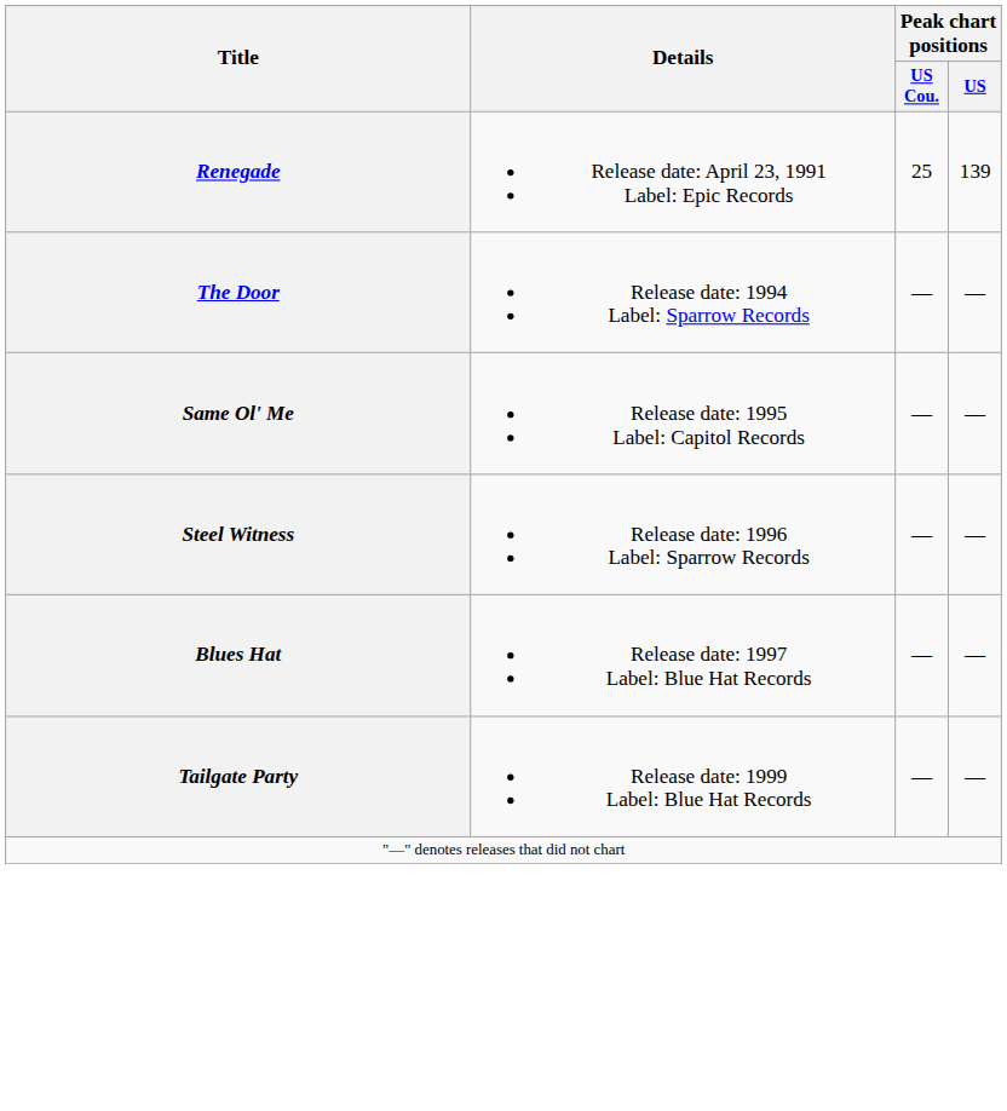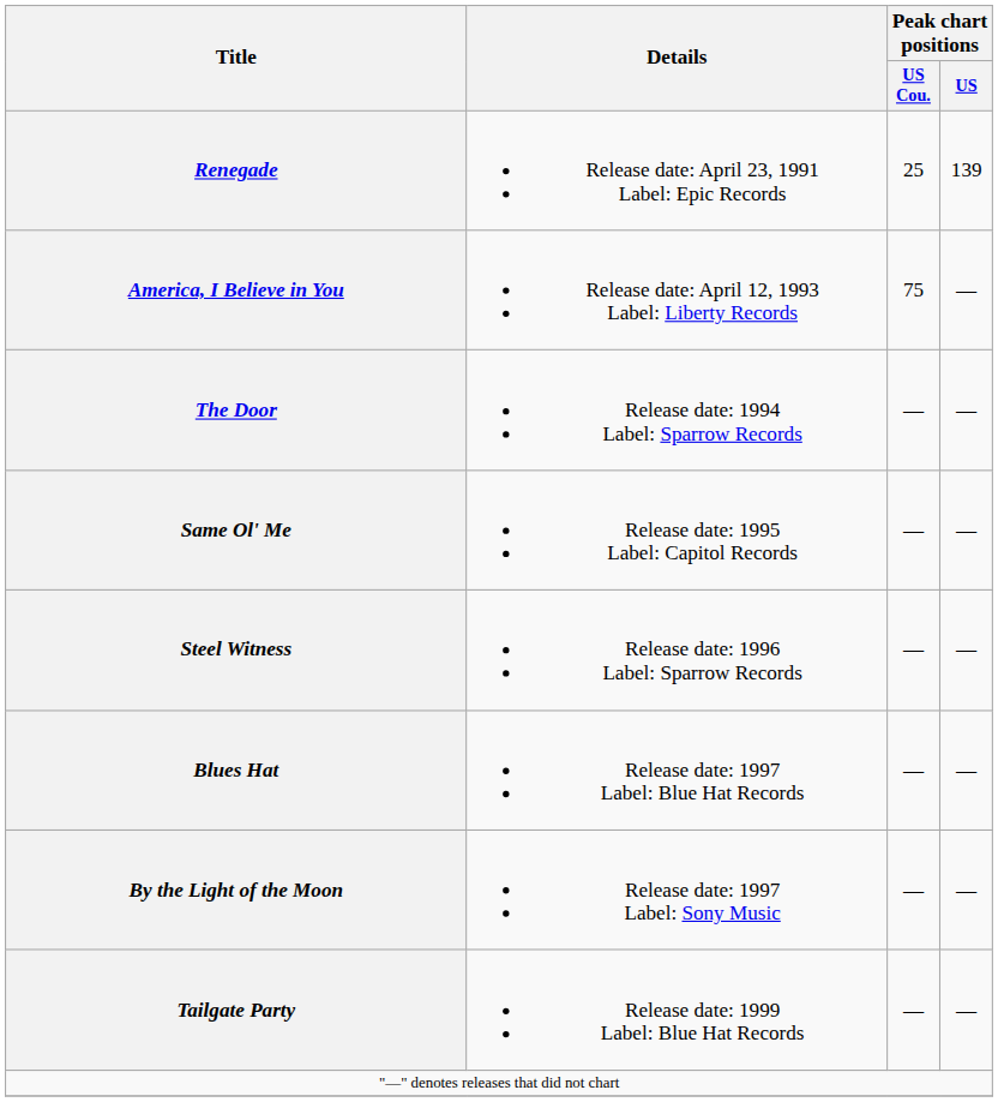+ row: America, I Believe in You | Release date: April 12, 1993 Label: Liberty Records | 75 | —
+ row: By the Light of the Moon | Release date: 1997 Label: Sony Music | — | —
